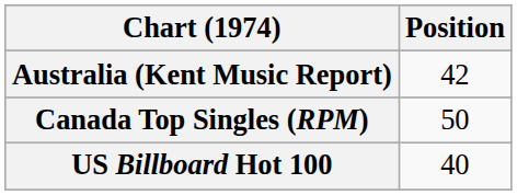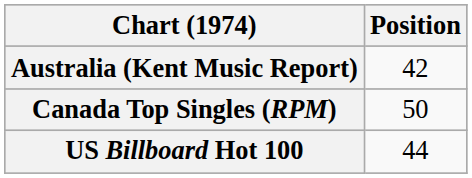US Billboard Hot 100 | Position: 40 -> 44
